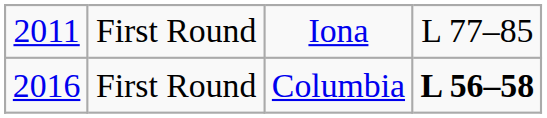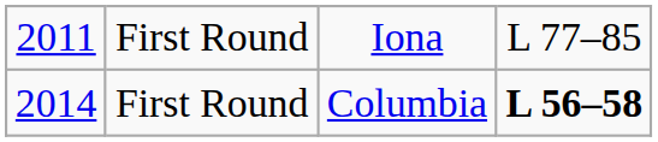First Round / Columbia | column 1: 2016 -> 2014
